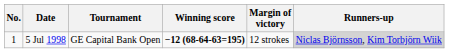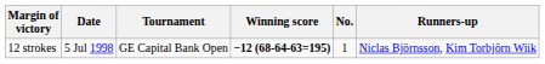columns swapped: No. <-> Margin of victory
5 Jul 1998 | Runners-up: lightgrey background -> no background
